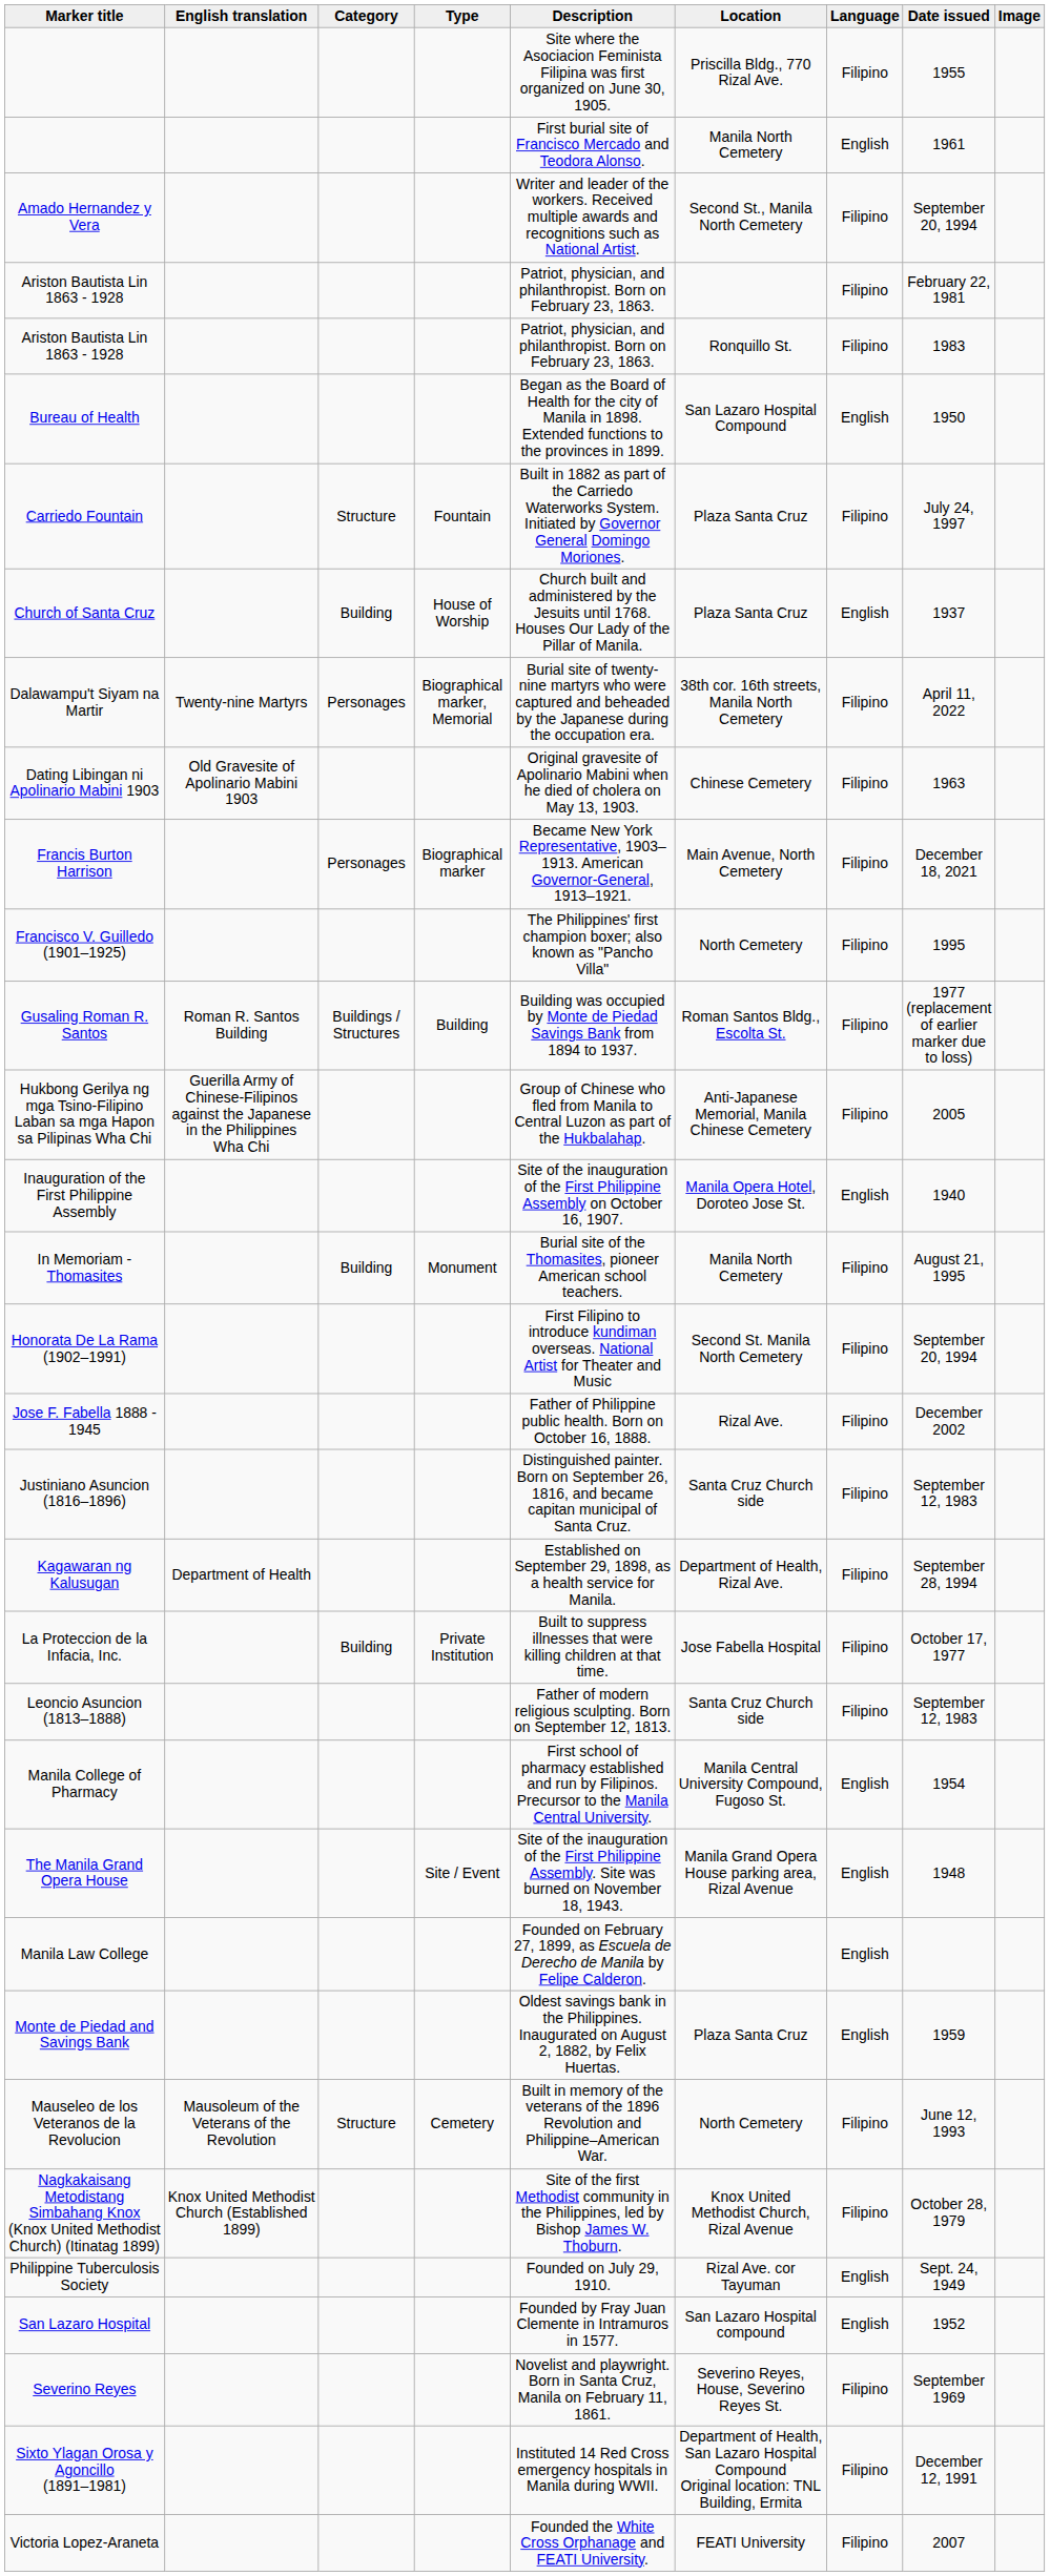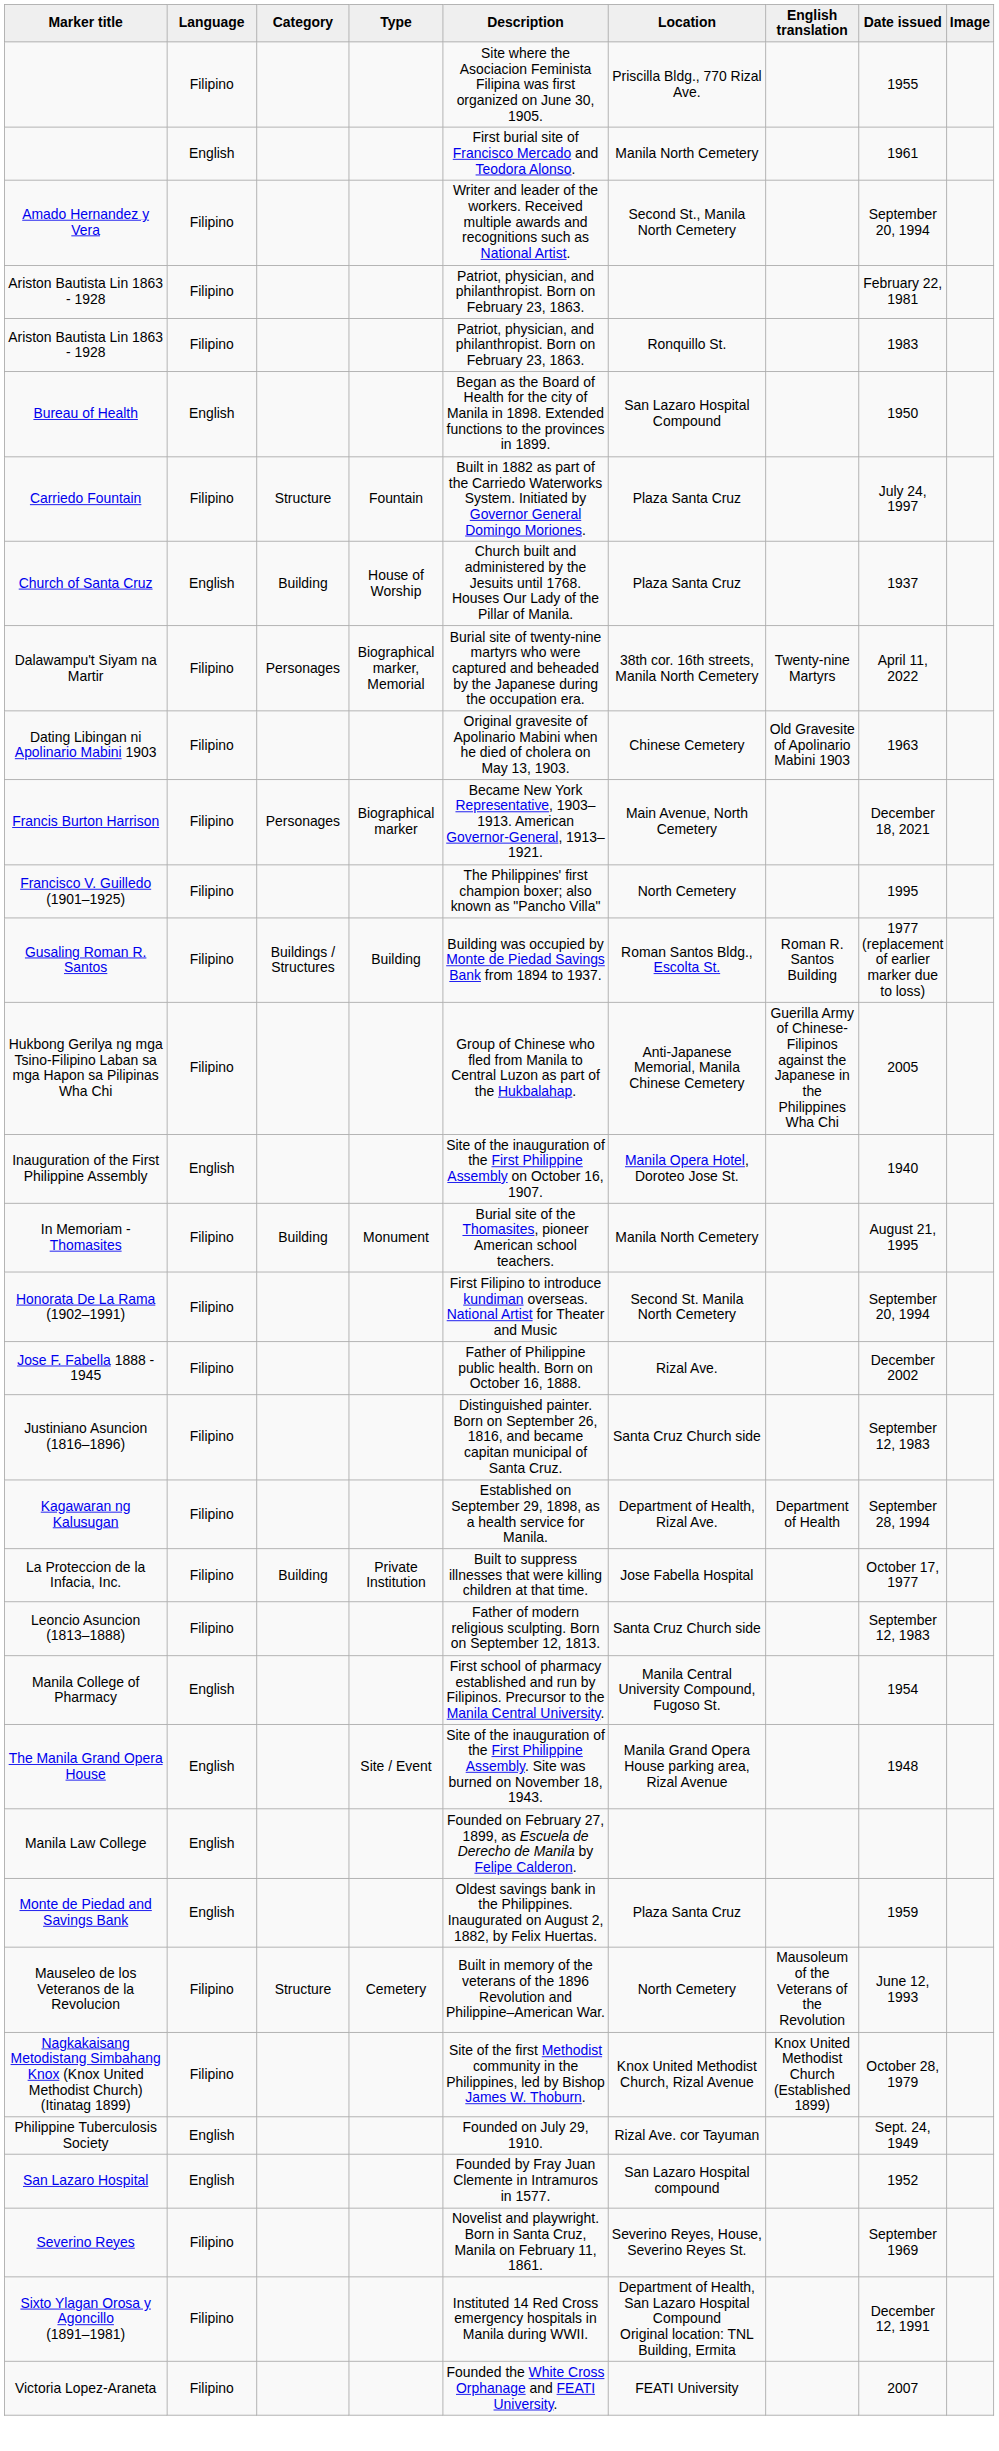columns swapped: English translation <-> Language
